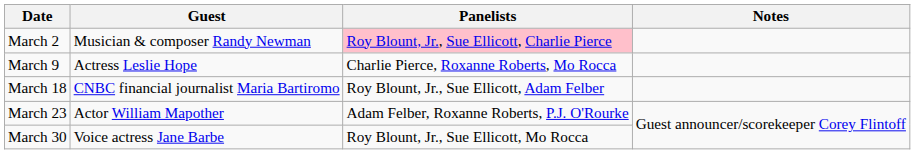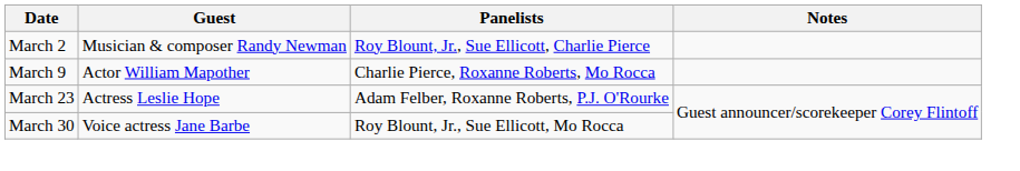March 2 | Panelists: pink background -> no background
March 9 | Guest: Actress Leslie Hope -> Actor William Mapother
- row: March 18 | CNBC financial journalist Maria Bartiromo | Roy Blount, Jr., Sue Ellicott, Adam Felber
March 23 | Guest: Actor William Mapother -> Actress Leslie Hope
